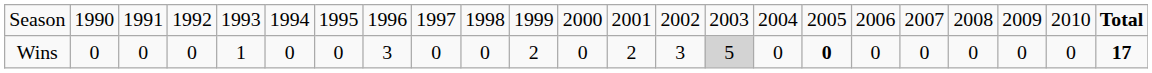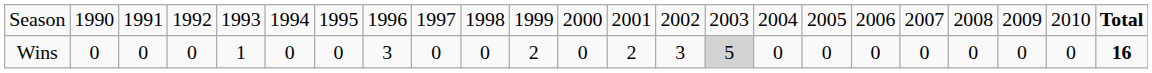Wins | column 17: bold -> normal
Wins | column 23: 17 -> 16
